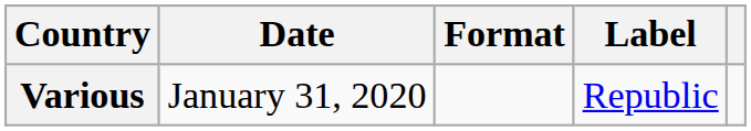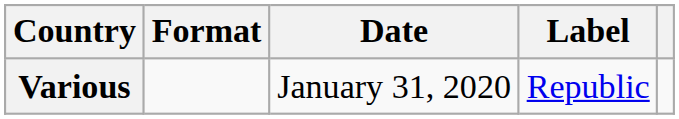columns swapped: Date <-> Format
